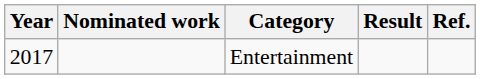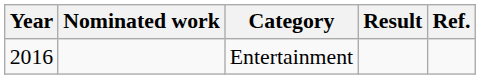Entertainment | Year: 2017 -> 2016
